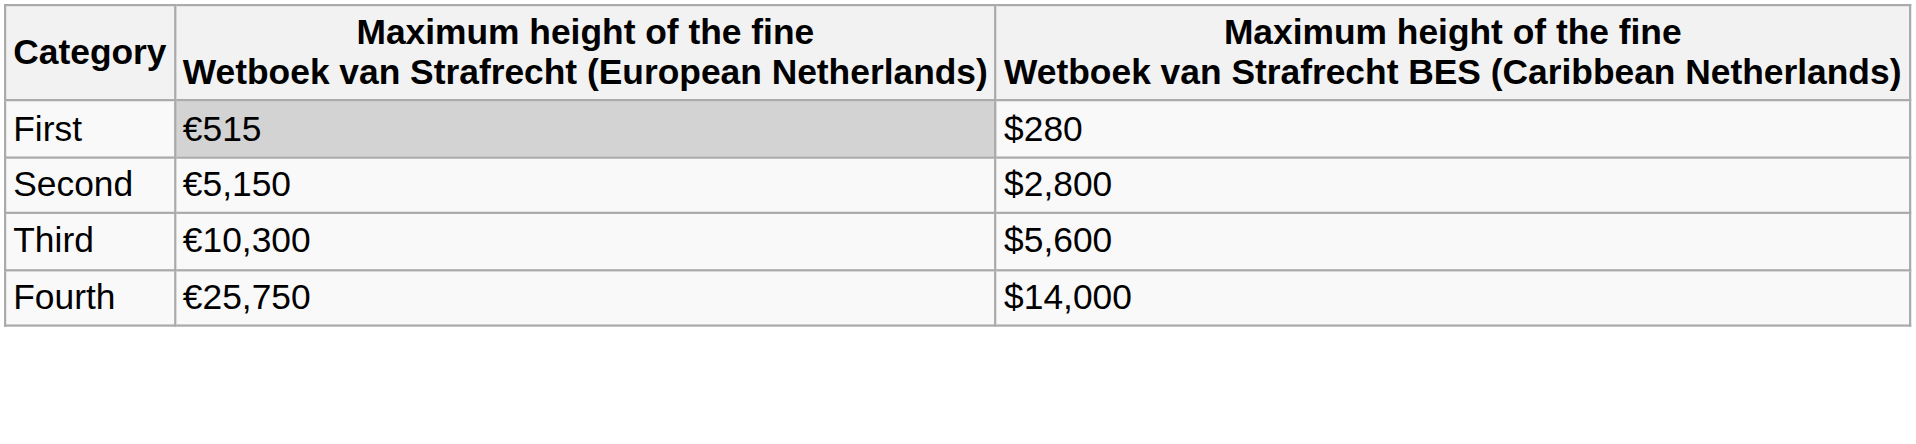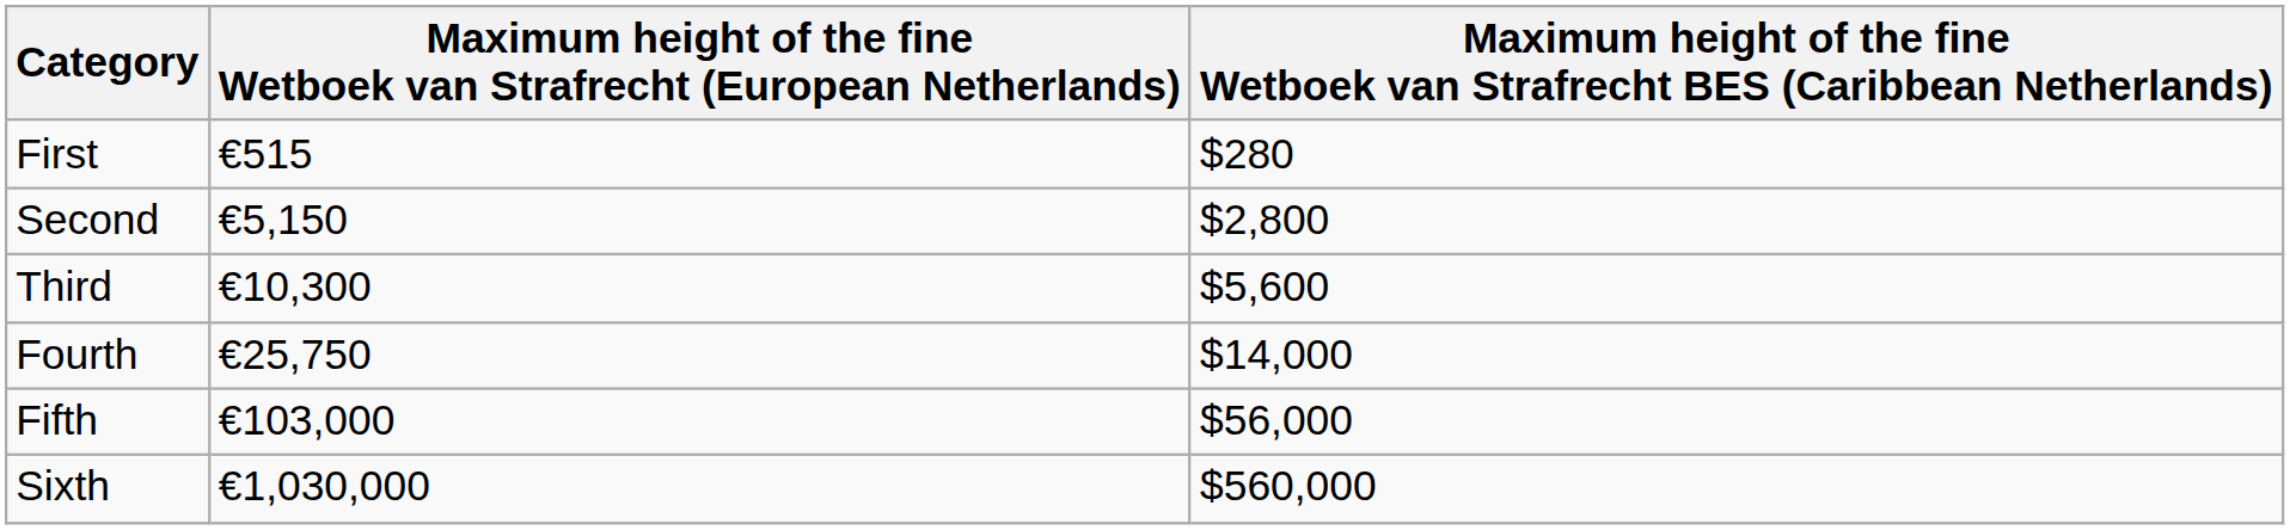First | column 2: lightgrey background -> no background
+ row: Fifth | €103,000 | $56,000
+ row: Sixth | €1,030,000 | $560,000
